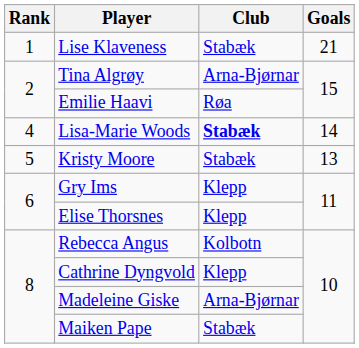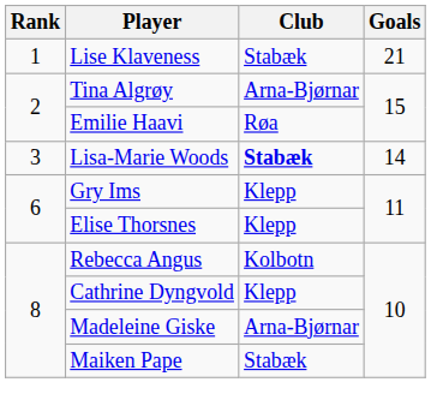Lisa-Marie Woods | Rank: 4 -> 3
- row: 5 | Kristy Moore | Stabæk | 13
